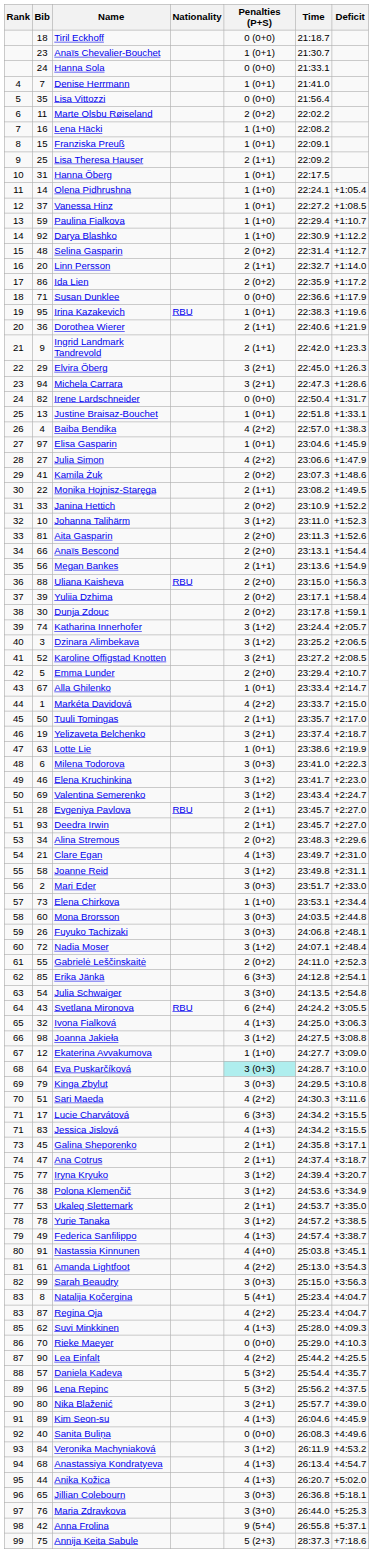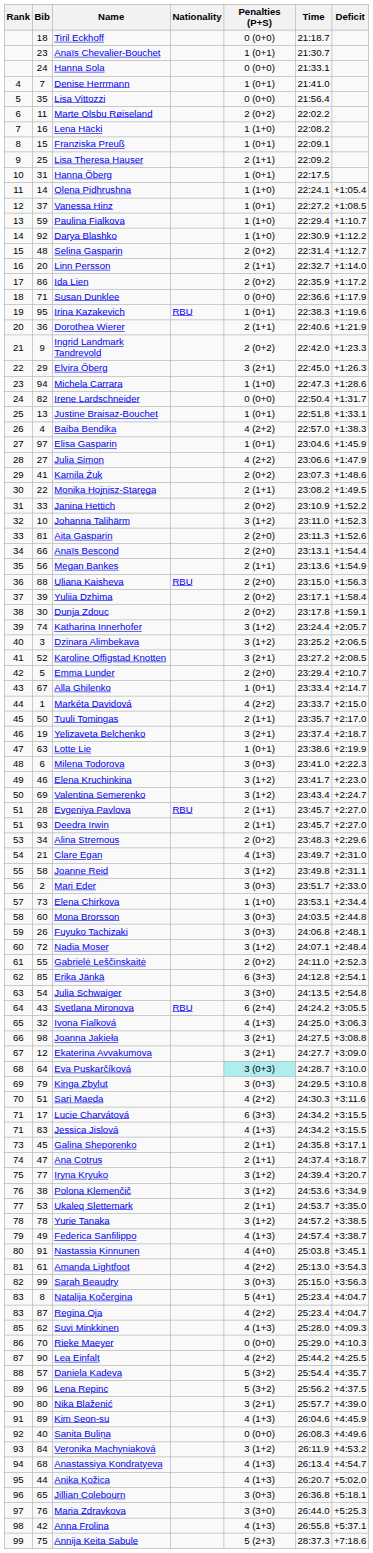Ingrid Landmark Tandrevold | Penalties (P+S): 2 (1+1) -> 2 (0+2)
Michela Carrara | Penalties (P+S): 3 (2+1) -> 1 (1+0)
Joanna Jakieła | Penalties (P+S): 3 (1+2) -> 3 (2+1)
Ekaterina Avvakumova | Penalties (P+S): 1 (1+0) -> 3 (2+1)
Anna Frolina | Penalties (P+S): 9 (5+4) -> 4 (1+3)
